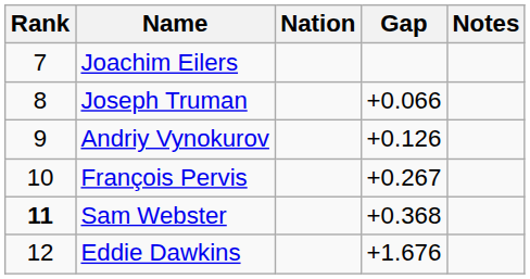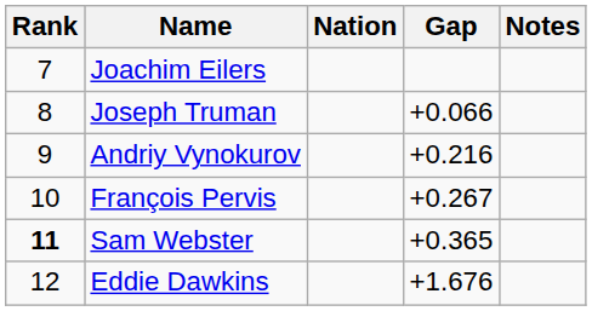Andriy Vynokurov | Gap: +0.126 -> +0.216
Sam Webster | Gap: +0.368 -> +0.365
